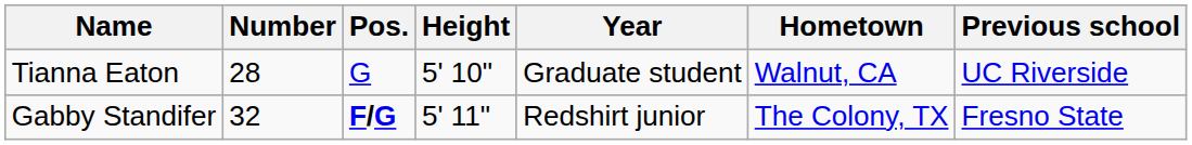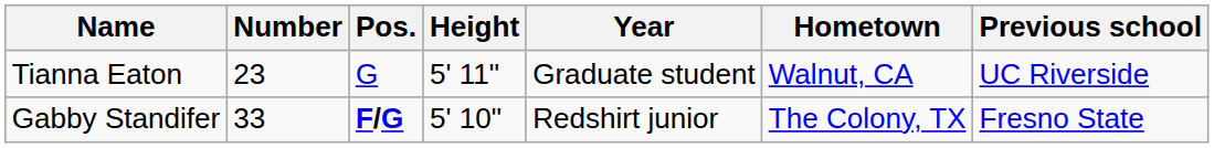Tianna Eaton | Number: 28 -> 23
Tianna Eaton | Height: 5' 10" -> 5' 11"
Gabby Standifer | Number: 32 -> 33
Gabby Standifer | Height: 5' 11" -> 5' 10"
